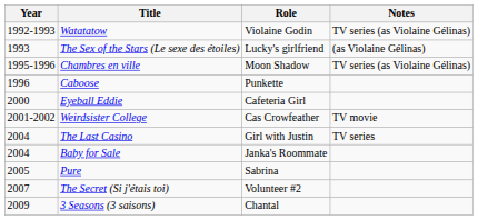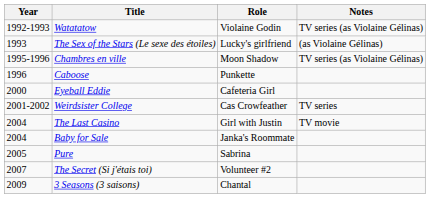Weirdsister College | Notes: TV movie -> TV series
The Last Casino | Notes: TV series -> TV movie
